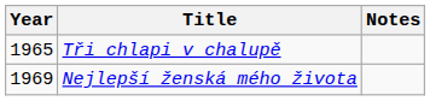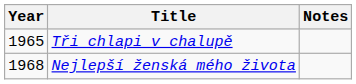Nejlepší ženská mého života | Year: 1969 -> 1968
